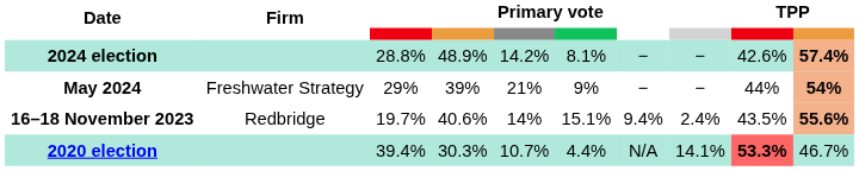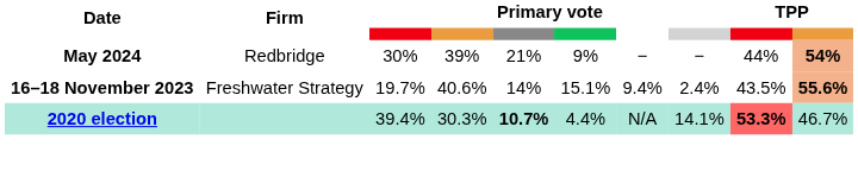- row: 2024 election | 28.8% | 48.9% | 14.2% | 8.1% | − | − | 42.6% | 57.4%
May 2024 | Firm: Freshwater Strategy -> Redbridge
May 2024 | column 3: 29% -> 30%
16–18 November 2023 | Firm: Redbridge -> Freshwater Strategy
2020 election | column 5: normal -> bold
